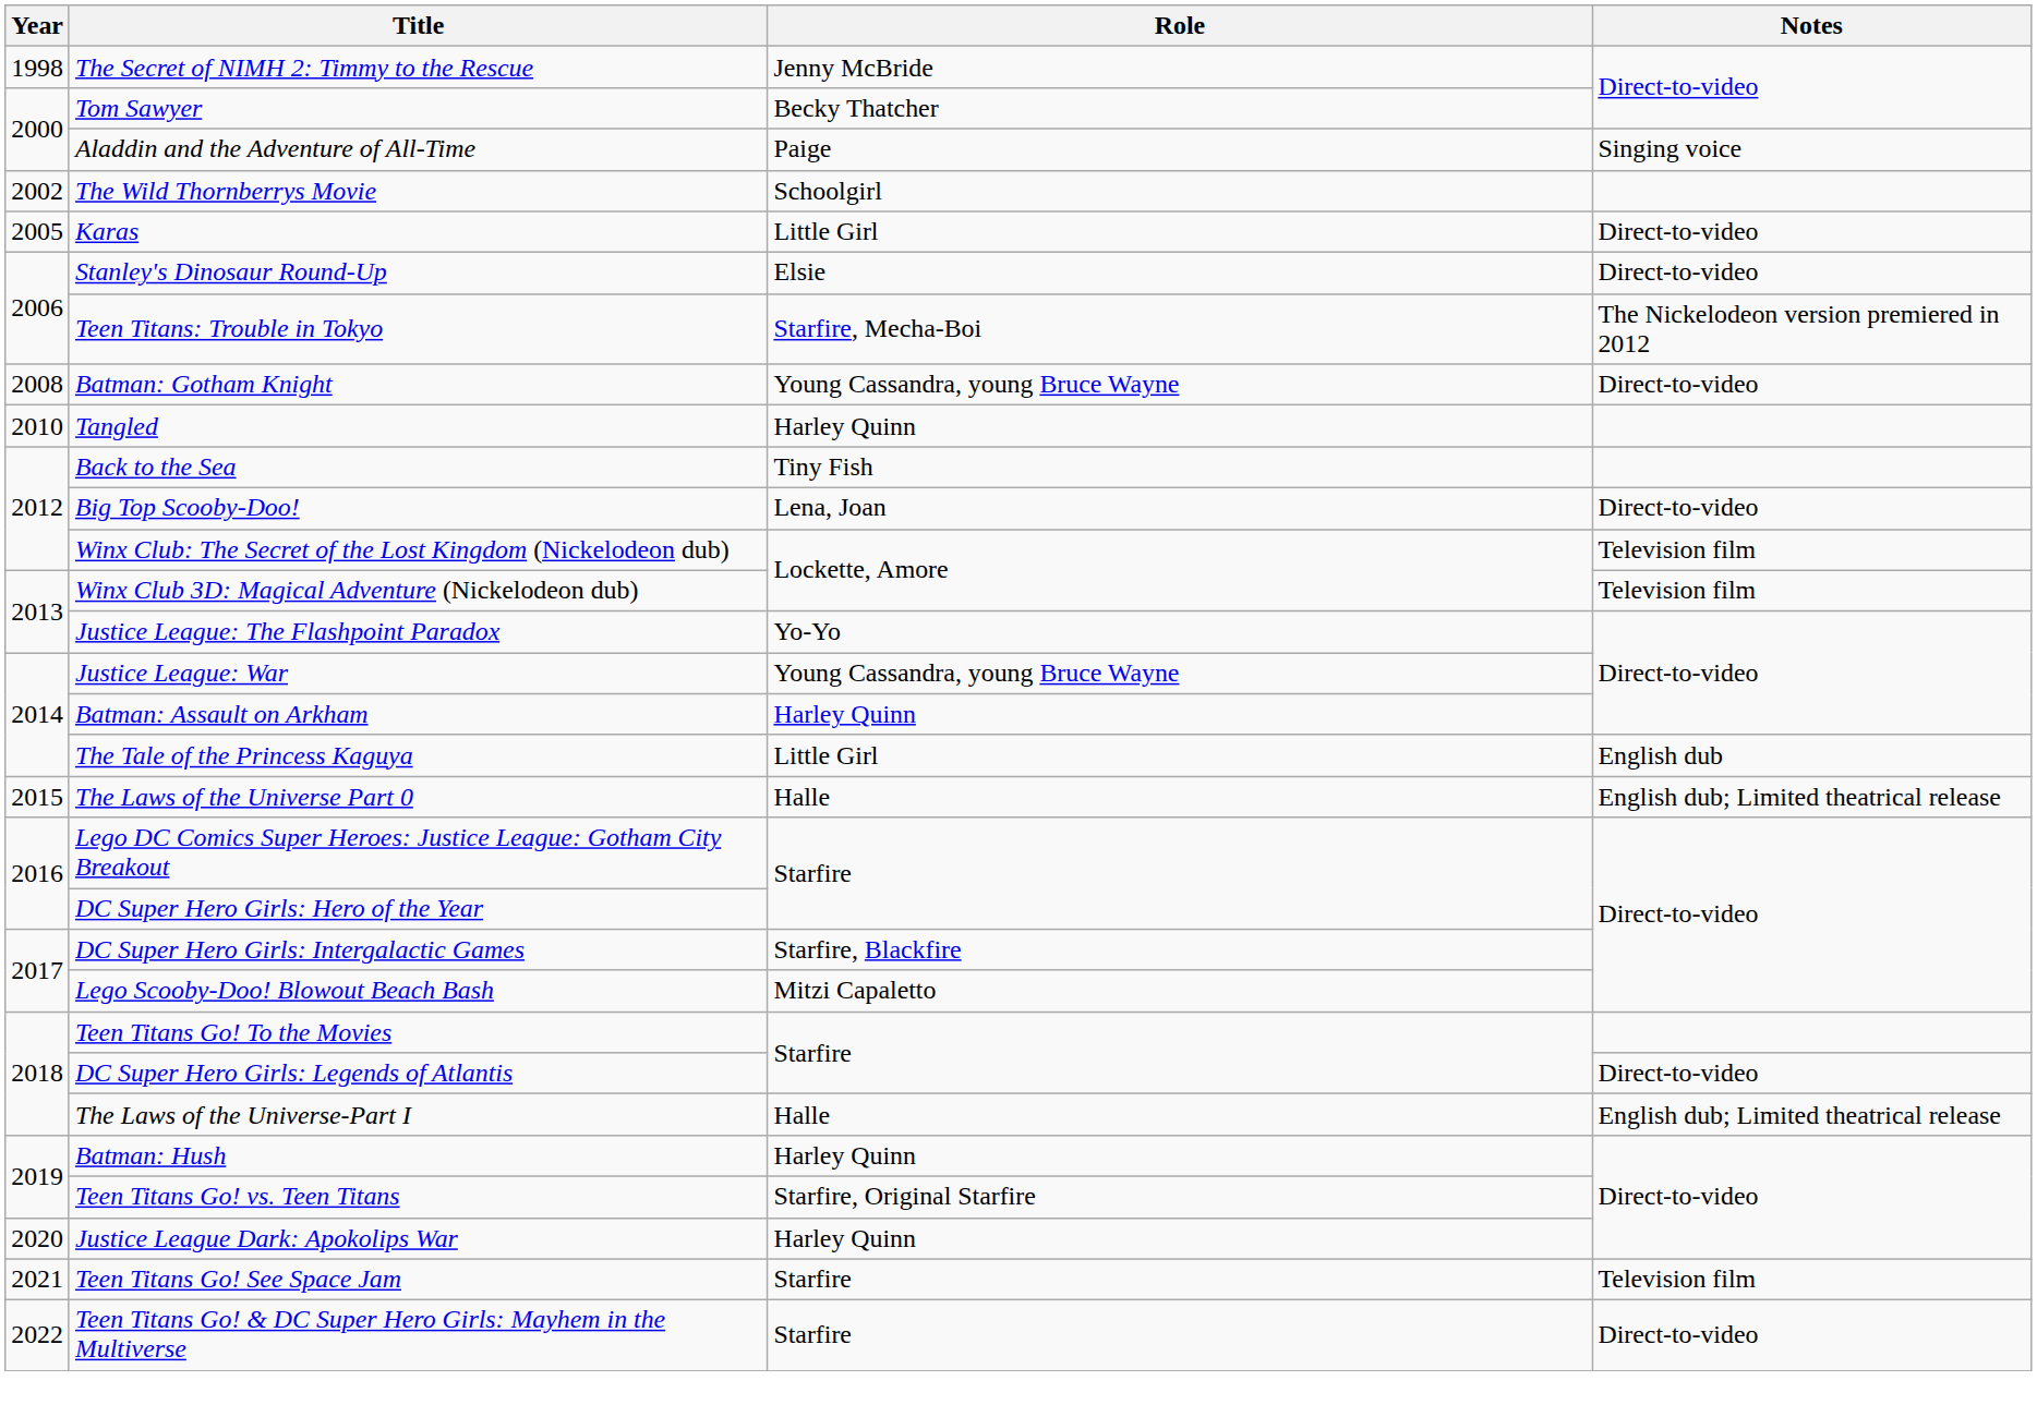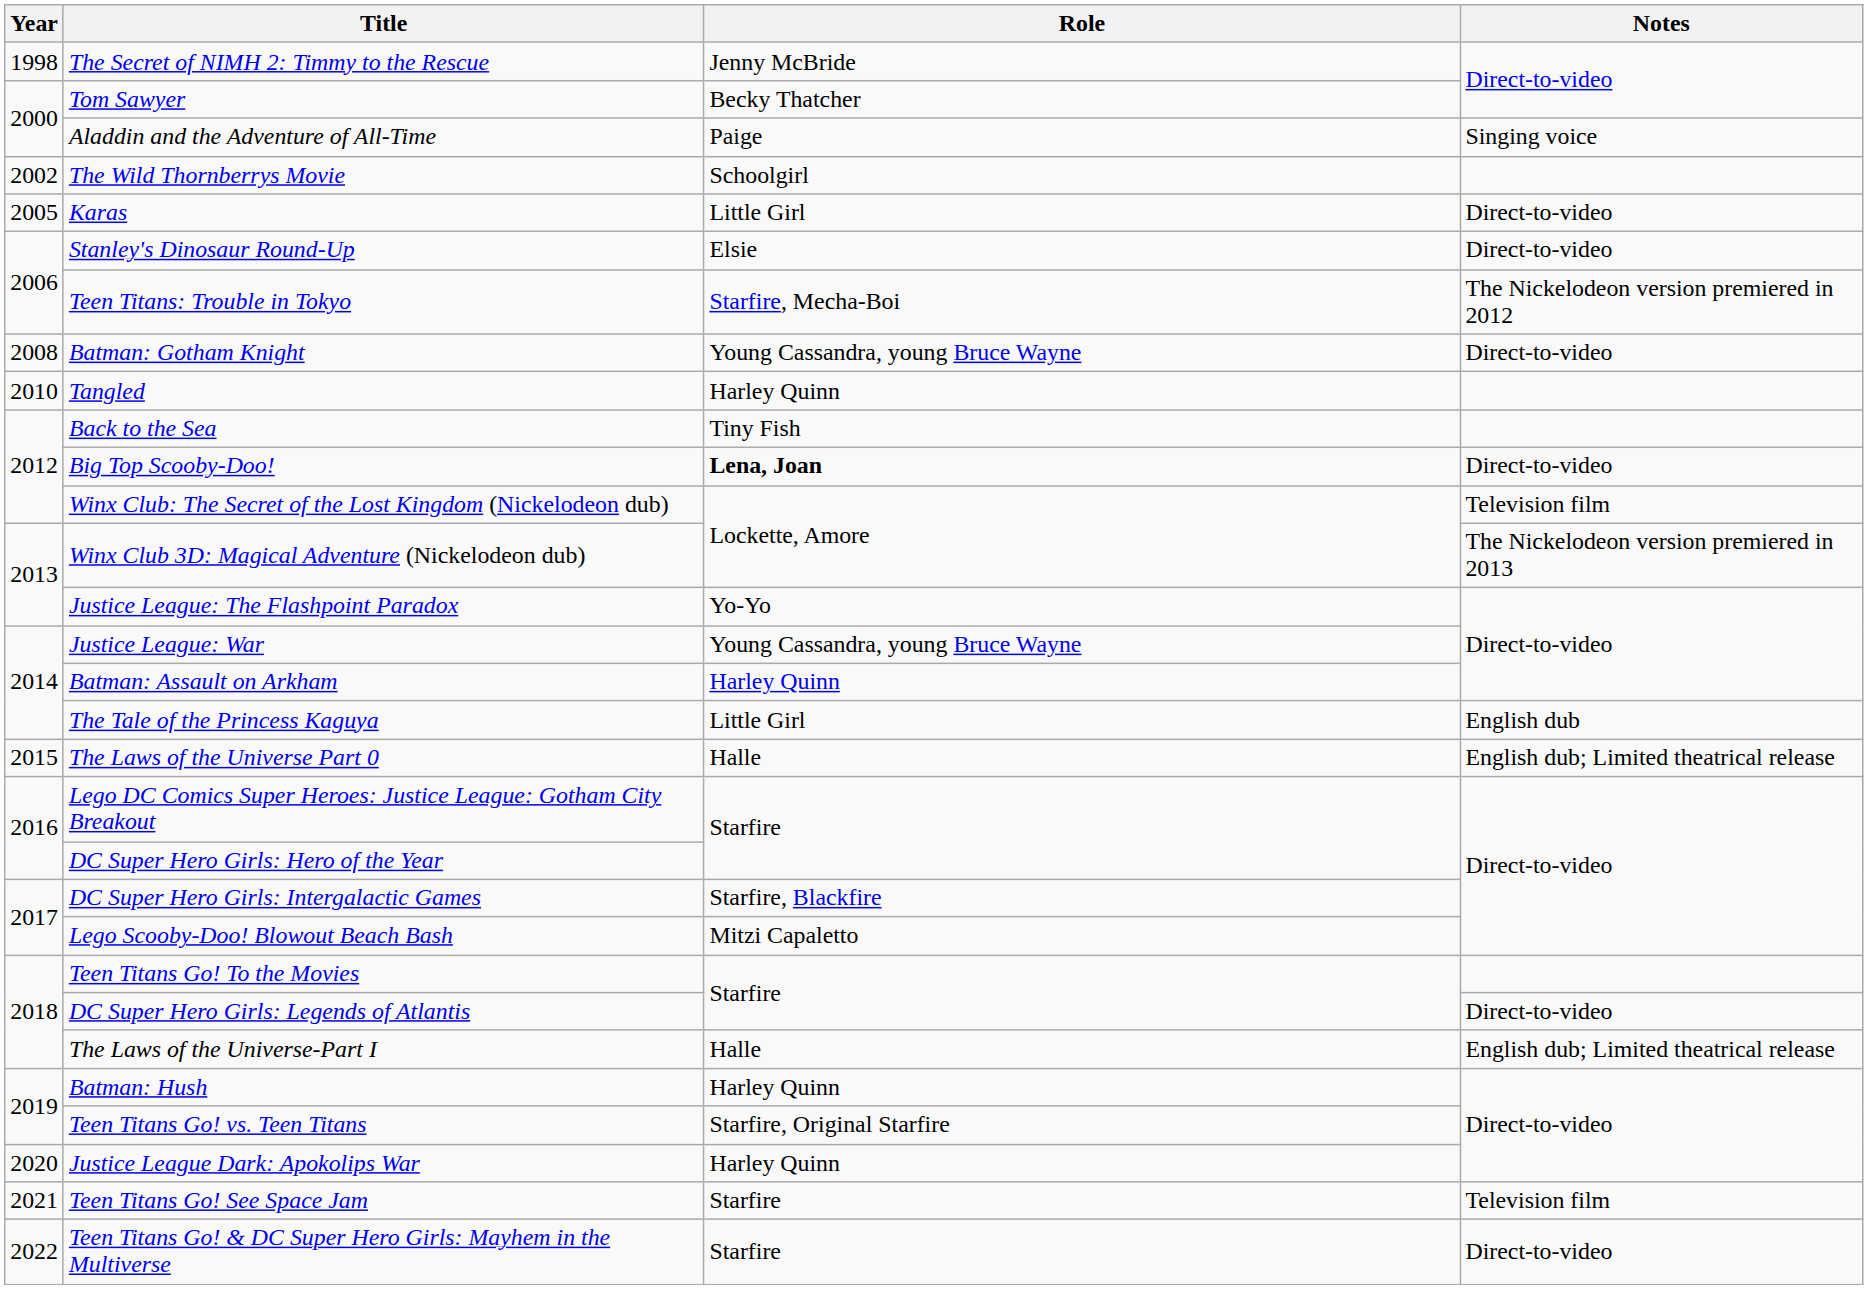Big Top Scooby-Doo! | Role: normal -> bold
Winx Club 3D: Magical Adventure (Nickelodeon dub) | Notes: Television film -> The Nickelodeon version premiered in 2013
